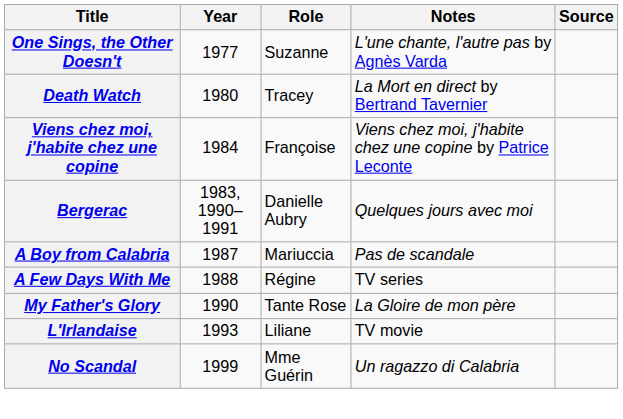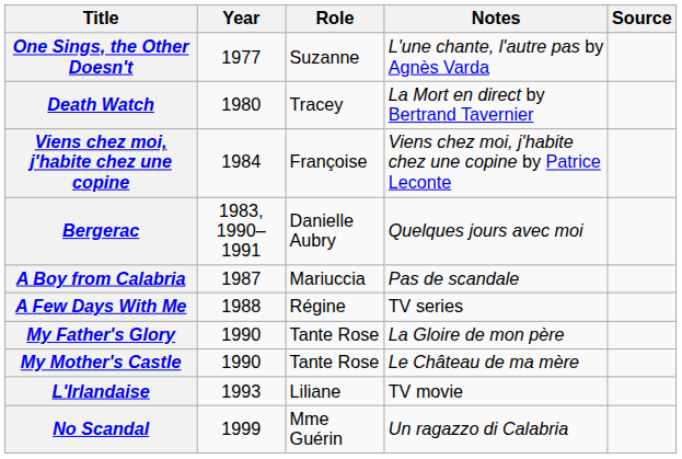+ row: My Mother's Castle | 1990 | Tante Rose | Le Château de ma mère
